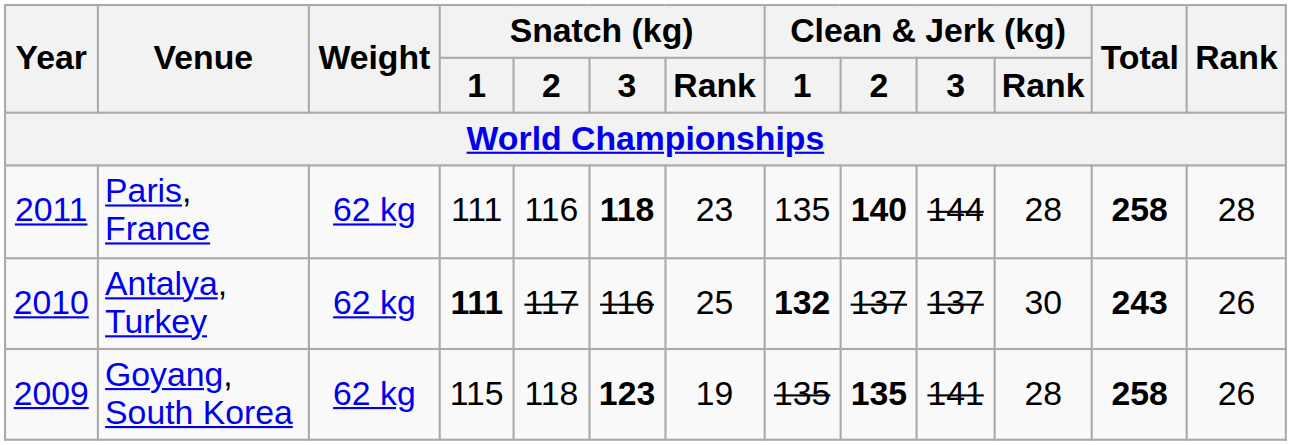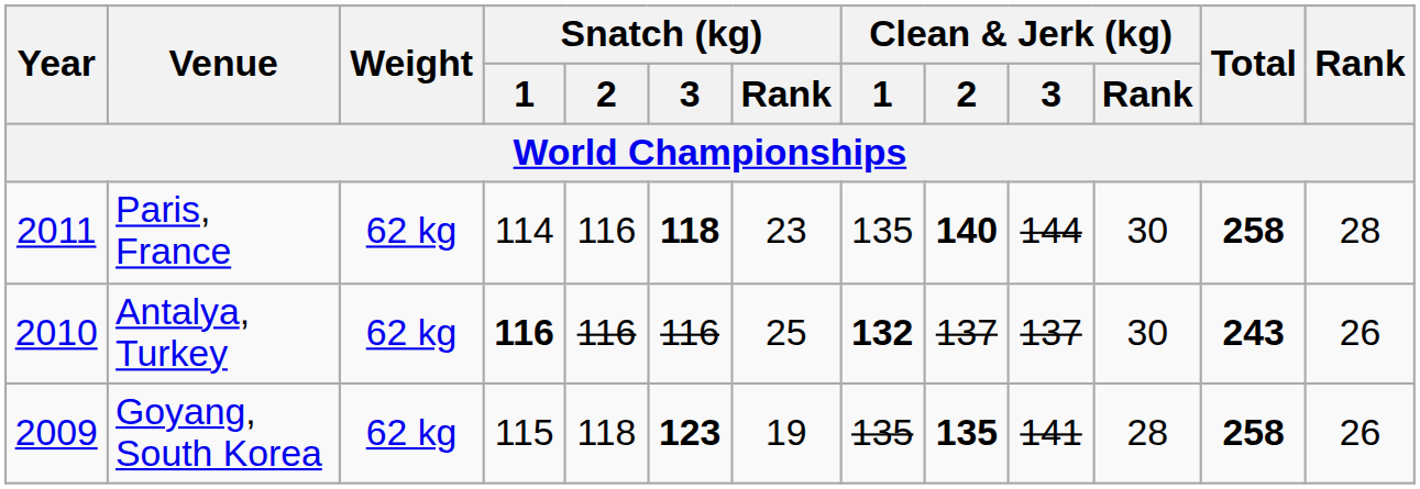Paris, France | Snatch (kg) / 1: 111 -> 114
Paris, France | Clean & Jerk (kg) / Rank: 28 -> 30
Antalya, Turkey | Snatch (kg) / 1: 111 -> 116
Antalya, Turkey | Snatch (kg) / 2: 117 -> 116
